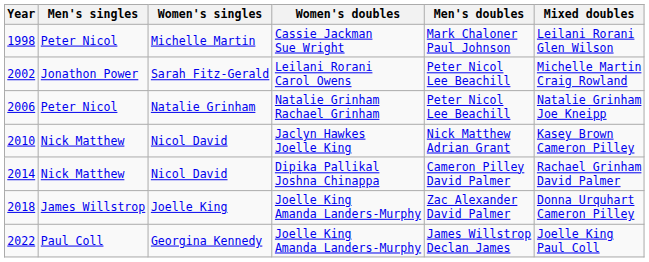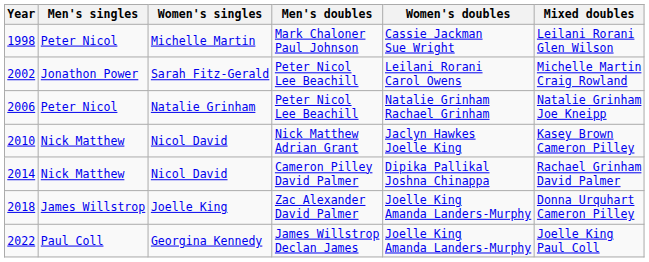columns swapped: Men's doubles <-> Women's doubles
